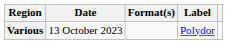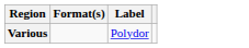- column: Date | 13 October 2023
